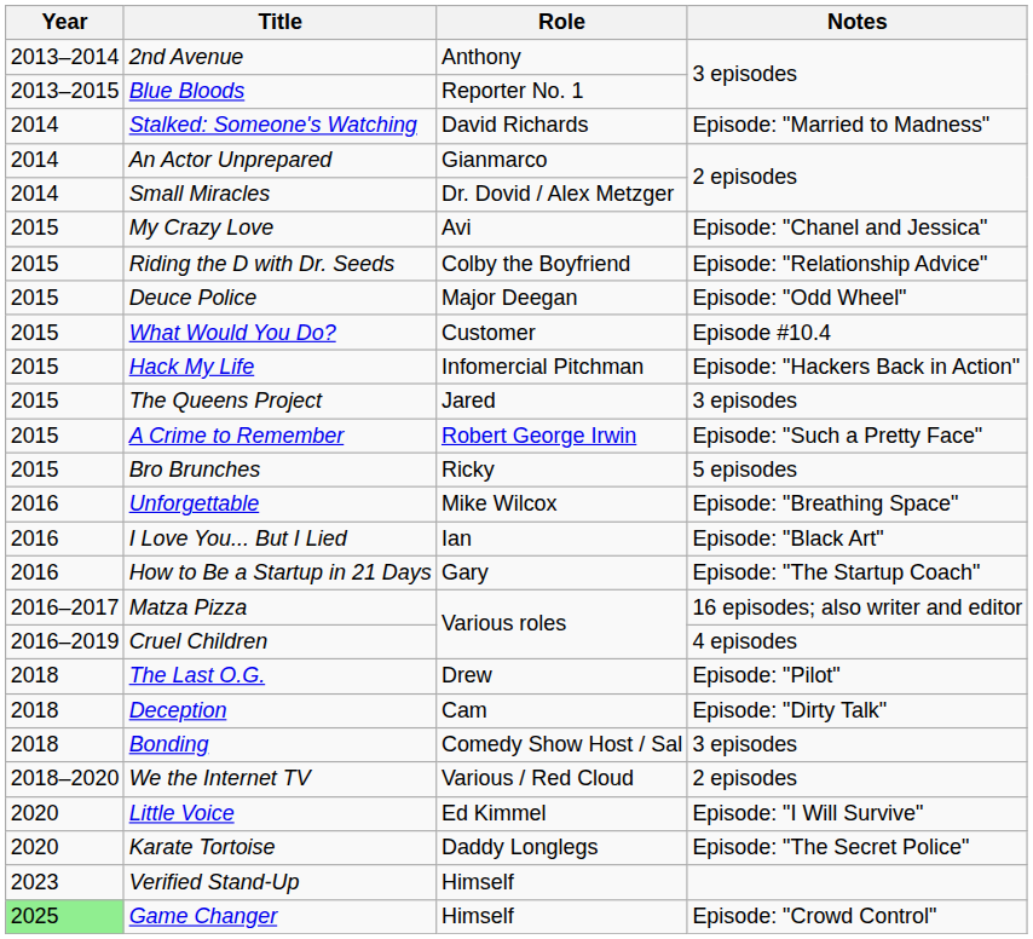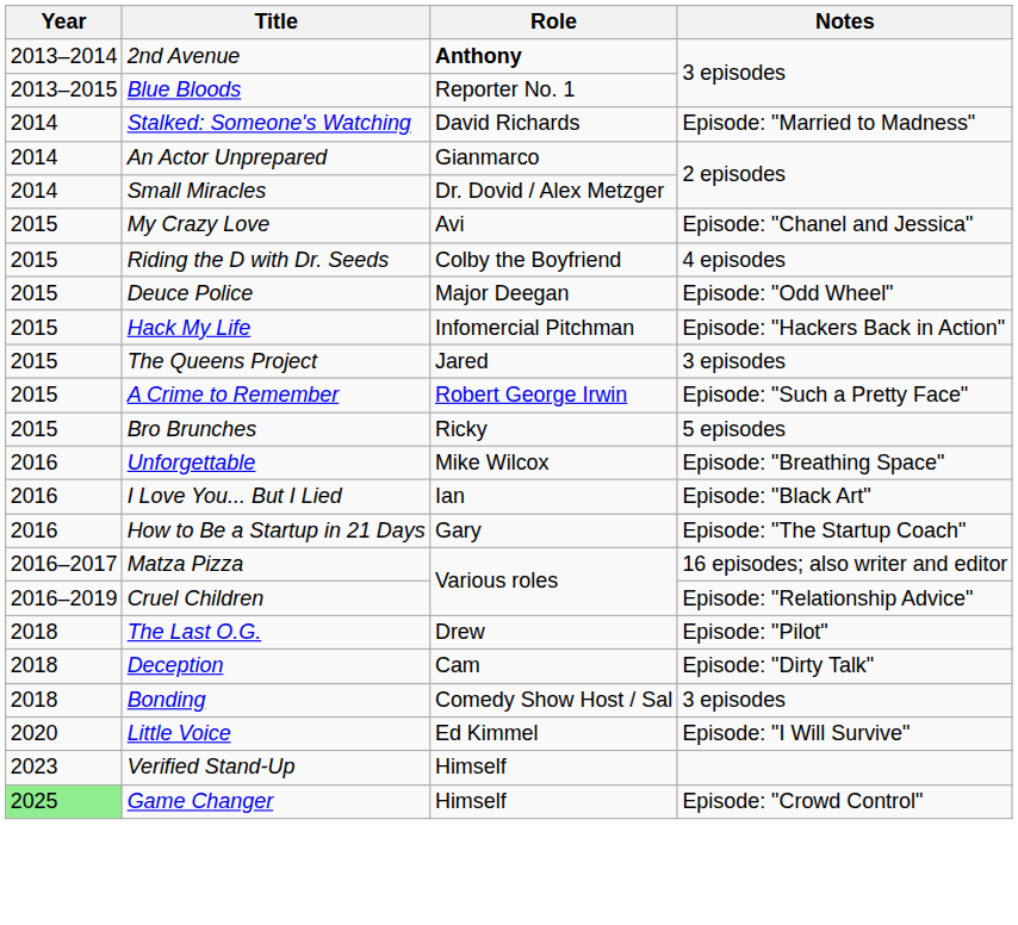2nd Avenue | Role: normal -> bold
Riding the D with Dr. Seeds | Notes: Episode: "Relationship Advice" -> 4 episodes
- row: 2015 | What Would You Do? | Customer | Episode #10.4
Cruel Children | Notes: 4 episodes -> Episode: "Relationship Advice"
- row: 2018–2020 | We the Internet TV | Various / Red Cloud | 2 episodes
- row: 2020 | Karate Tortoise | Daddy Longlegs | Episode: "The Secret Police"
